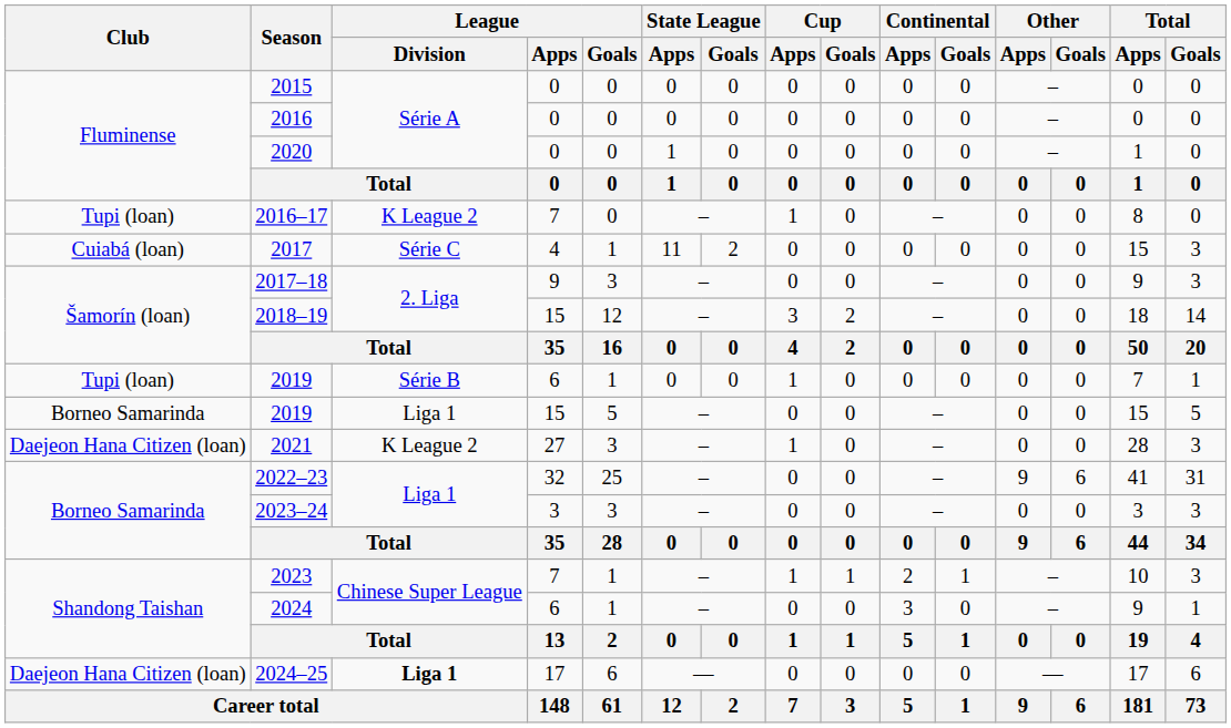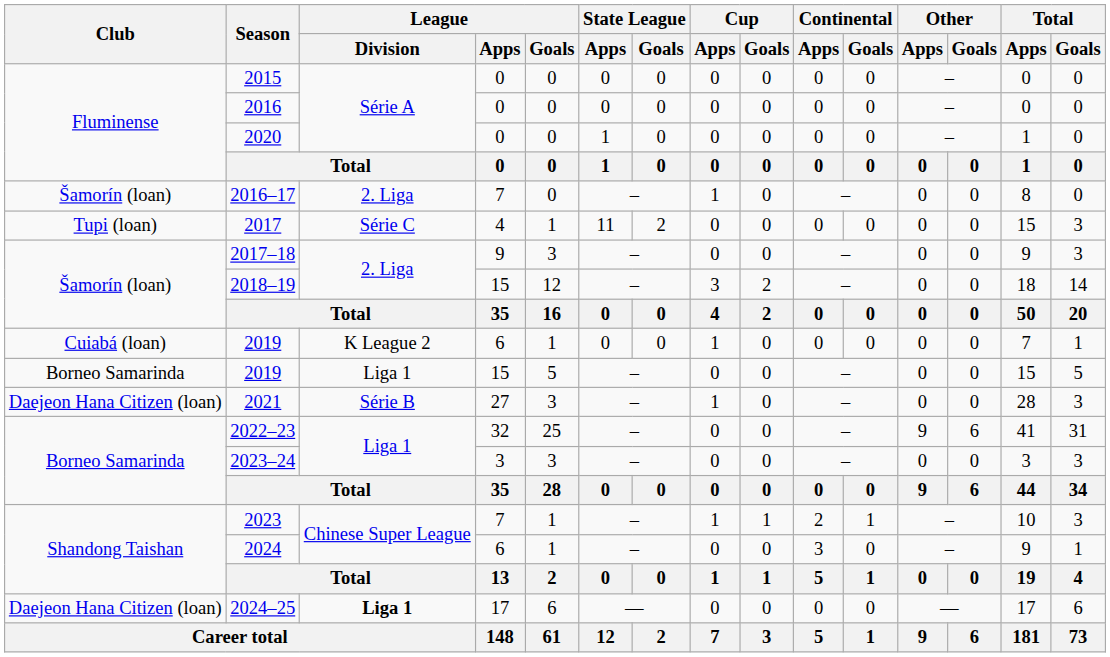2016–17 | Club: Tupi (loan) -> Šamorín (loan)
2016–17 | League / Division: K League 2 -> 2. Liga
2017 | Club: Cuiabá (loan) -> Tupi (loan)
2019 / 6 | Club: Tupi (loan) -> Cuiabá (loan)
2019 / 6 | League / Division: Série B -> K League 2
2021 | League / Division: K League 2 -> Série B
